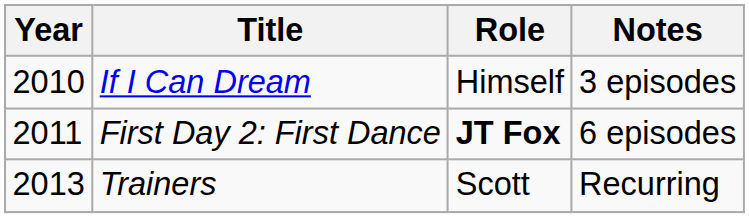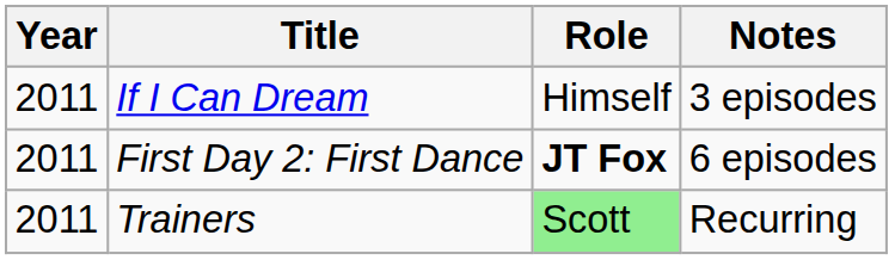If I Can Dream | Year: 2010 -> 2011
Trainers | Year: 2013 -> 2011
Trainers | Role: no background -> lightgreen background
